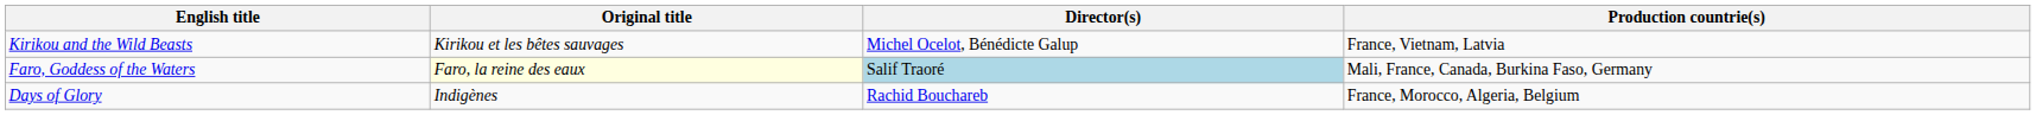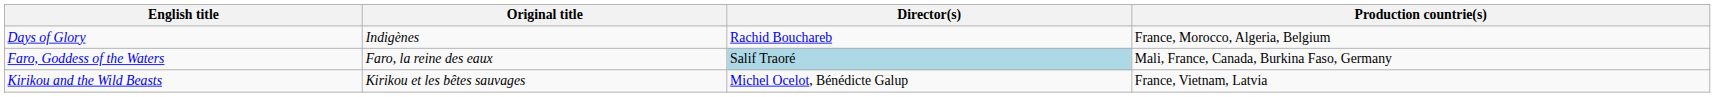rows swapped: Days of Glory <-> Kirikou and the Wild Beasts
Faro, Goddess of the Waters | Original title: lightyellow background -> no background
